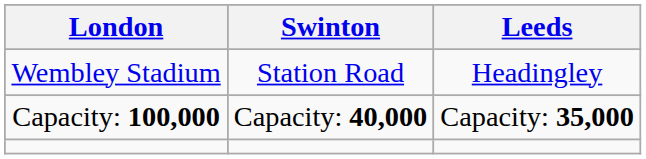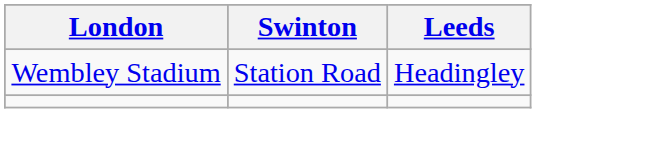- row: Capacity: 100,000 | Capacity: 40,000 | Capacity: 35,000
